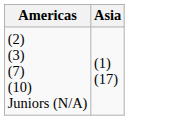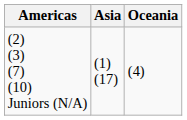+ column: Oceania | (4)
